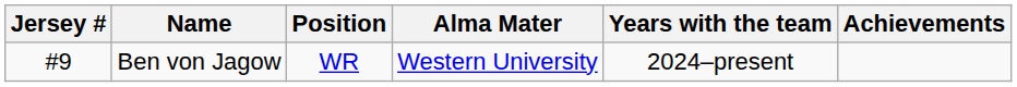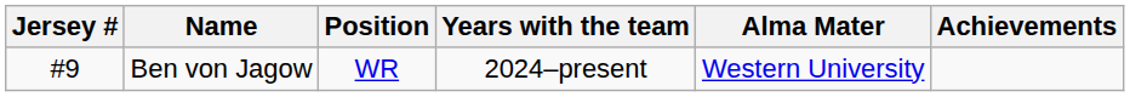columns swapped: Years with the team <-> Alma Mater
